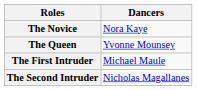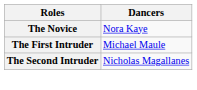- row: The Queen | Yvonne Mounsey
